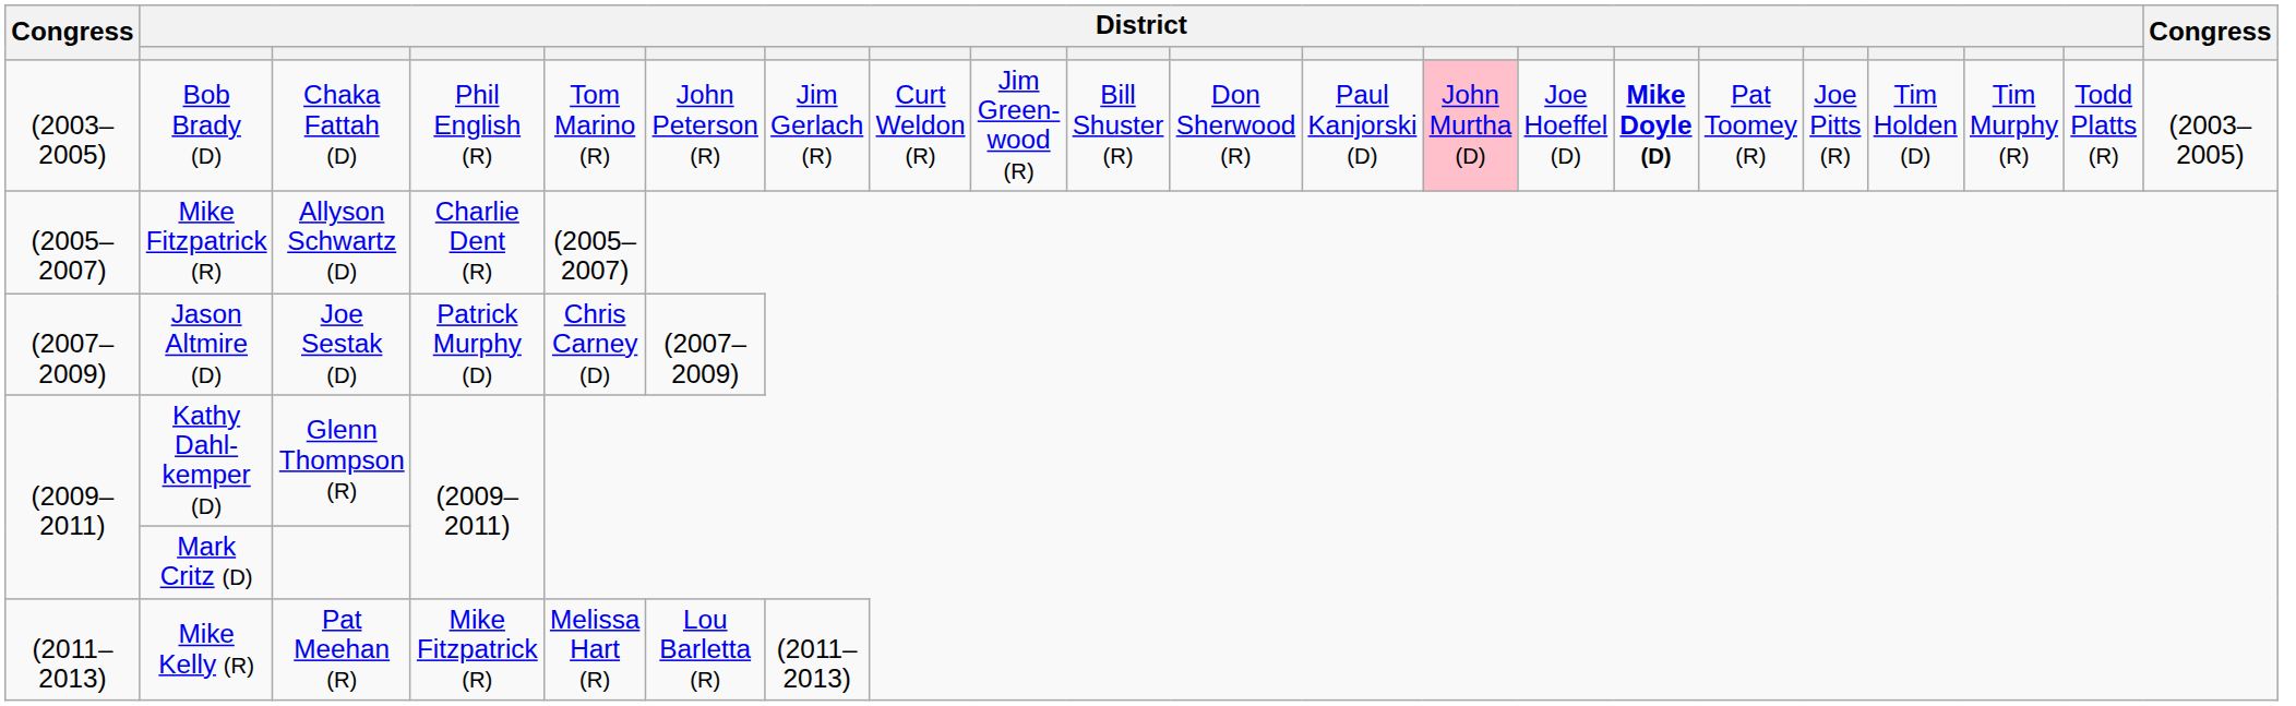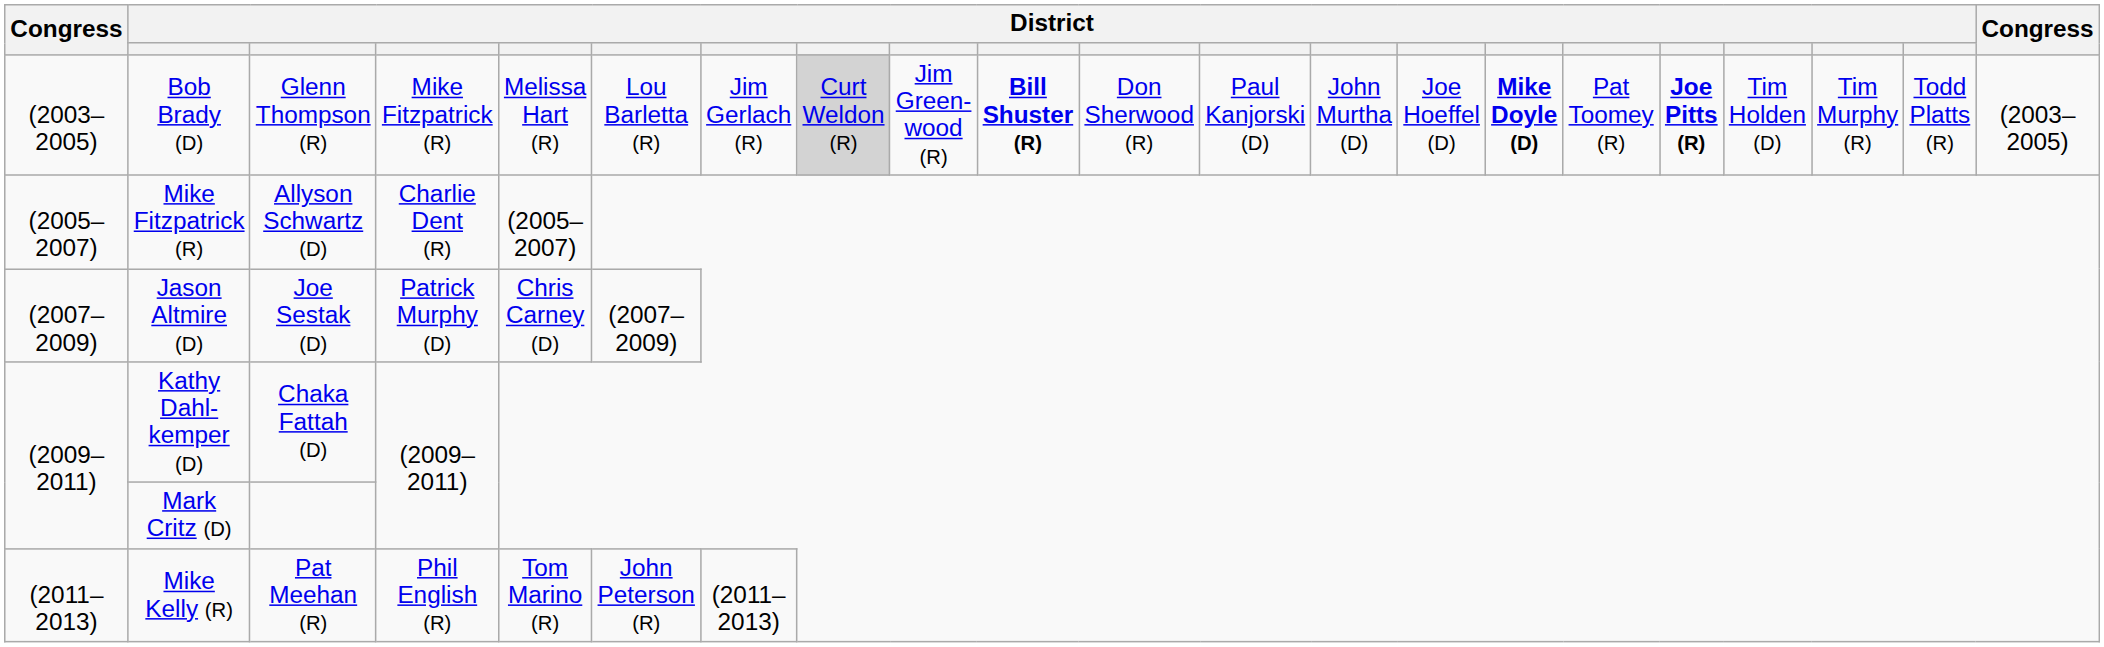Bob Brady (D) | column 3: Chaka Fattah (D) -> Glenn Thompson (R)
Bob Brady (D) | column 4: Phil English (R) -> Mike Fitzpatrick (R)
Bob Brady (D) | column 5: Tom Marino (R) -> Melissa Hart (R)
Bob Brady (D) | column 6: John Peterson (R) -> Lou Barletta (R)
Bob Brady (D) | column 8: no background -> lightgrey background
Bob Brady (D) | column 10: normal -> bold
Bob Brady (D) | column 13: pink background -> no background
Bob Brady (D) | column 17: normal -> bold
Kathy Dahl- kemper (D) | column 3: Glenn Thompson (R) -> Chaka Fattah (D)
Mike Kelly (R) | column 4: Mike Fitzpatrick (R) -> Phil English (R)
Mike Kelly (R) | column 5: Melissa Hart (R) -> Tom Marino (R)
Mike Kelly (R) | column 6: Lou Barletta (R) -> John Peterson (R)
